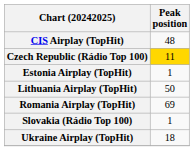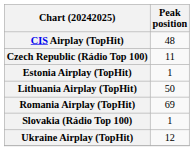Czech Republic (Rádio Top 100) | Peak position: gold background -> no background
Ukraine Airplay (TopHit) | Peak position: 18 -> 12
